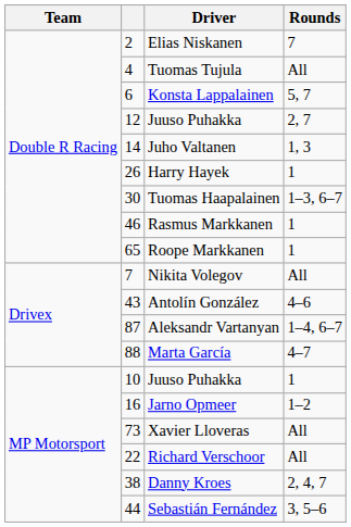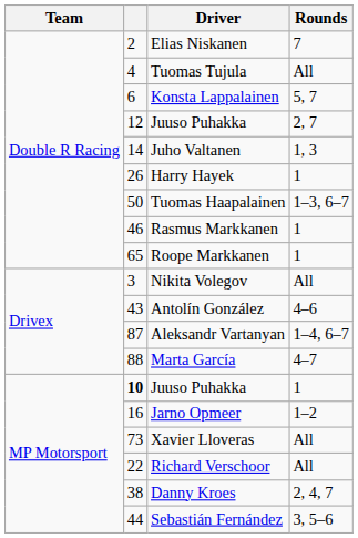Tuomas Haapalainen | column 2: 30 -> 50
Nikita Volegov | column 2: 7 -> 3
Juuso Puhakka / 1 | column 2: normal -> bold
